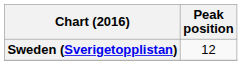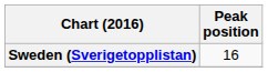Sweden (Sverigetopplistan) | Peak position: 12 -> 16
